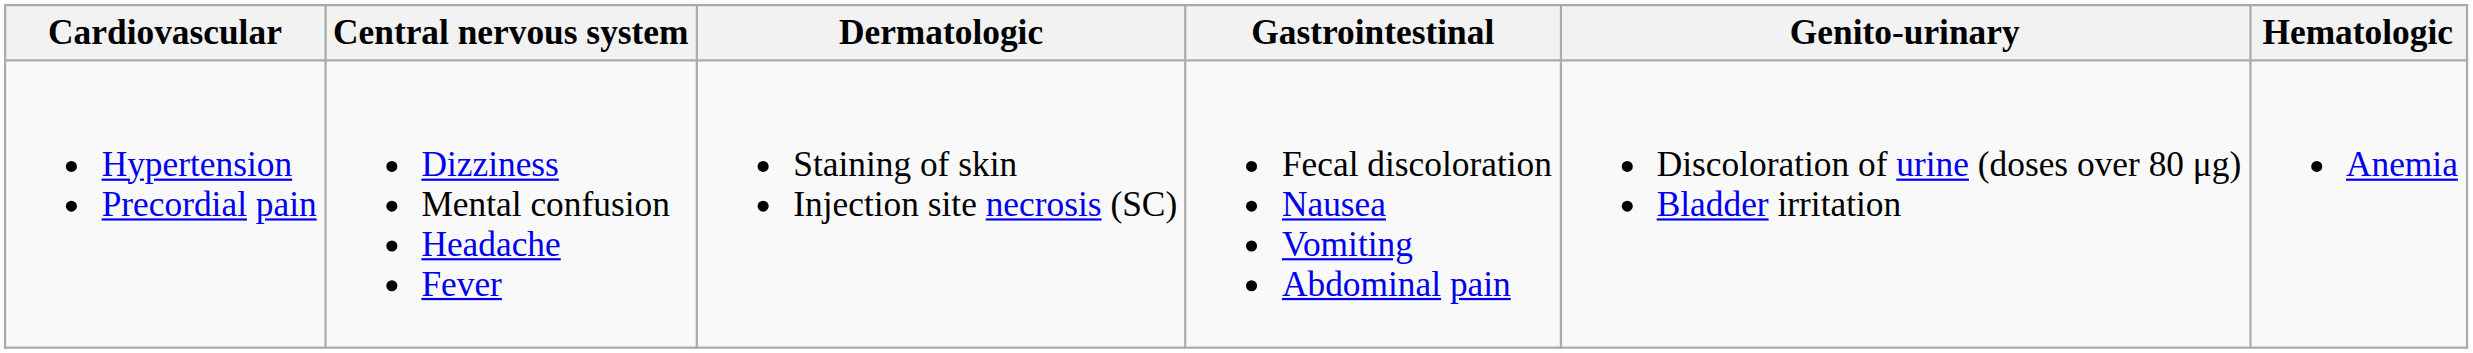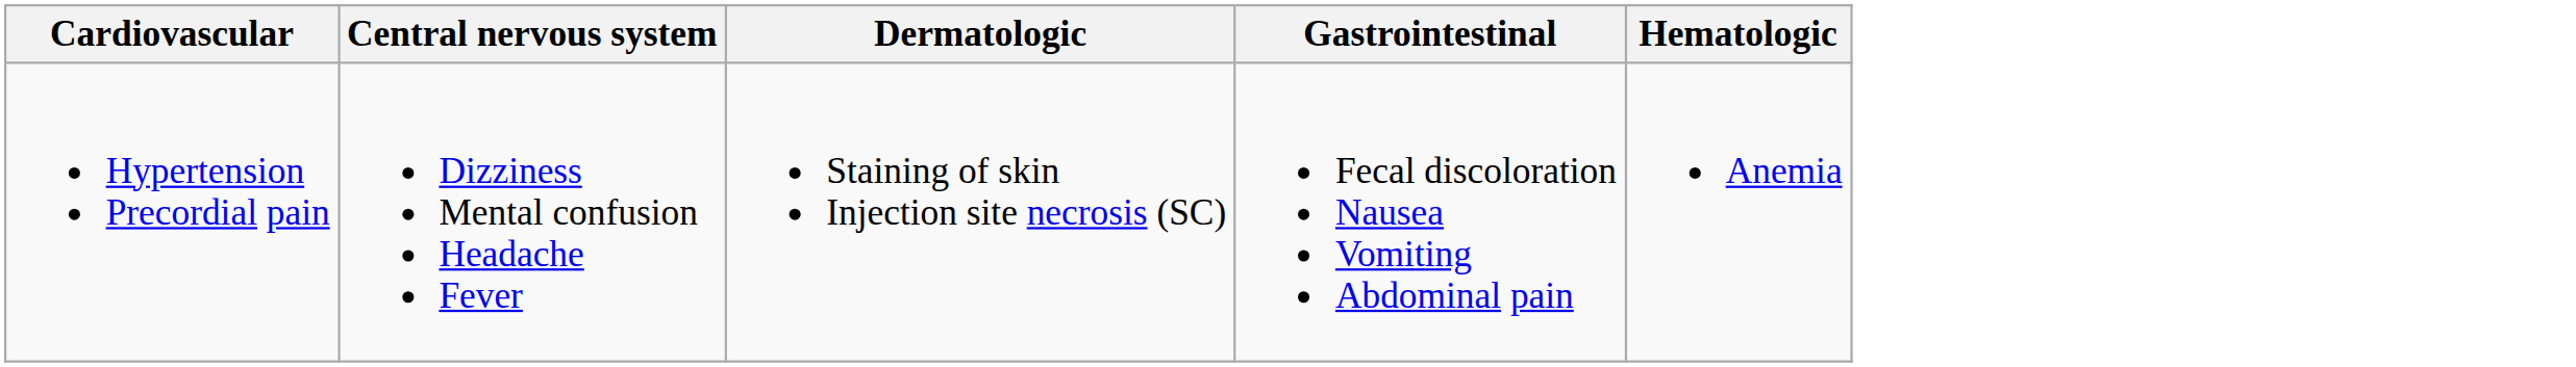- column: Genito-urinary | Discoloration of urine (doses over 80 μg) Bladder irritation
